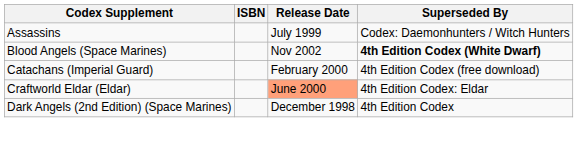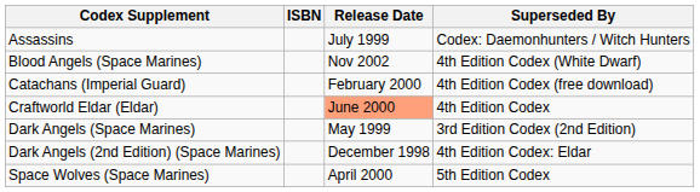Blood Angels (Space Marines) | Superseded By: bold -> normal
Craftworld Eldar (Eldar) | Superseded By: 4th Edition Codex: Eldar -> 4th Edition Codex
+ row: Dark Angels (Space Marines) | May 1999 | 3rd Edition Codex (2nd Edition)
Dark Angels (2nd Edition) (Space Marines) | Superseded By: 4th Edition Codex -> 4th Edition Codex: Eldar
+ row: Space Wolves (Space Marines) | April 2000 | 5th Edition Codex
